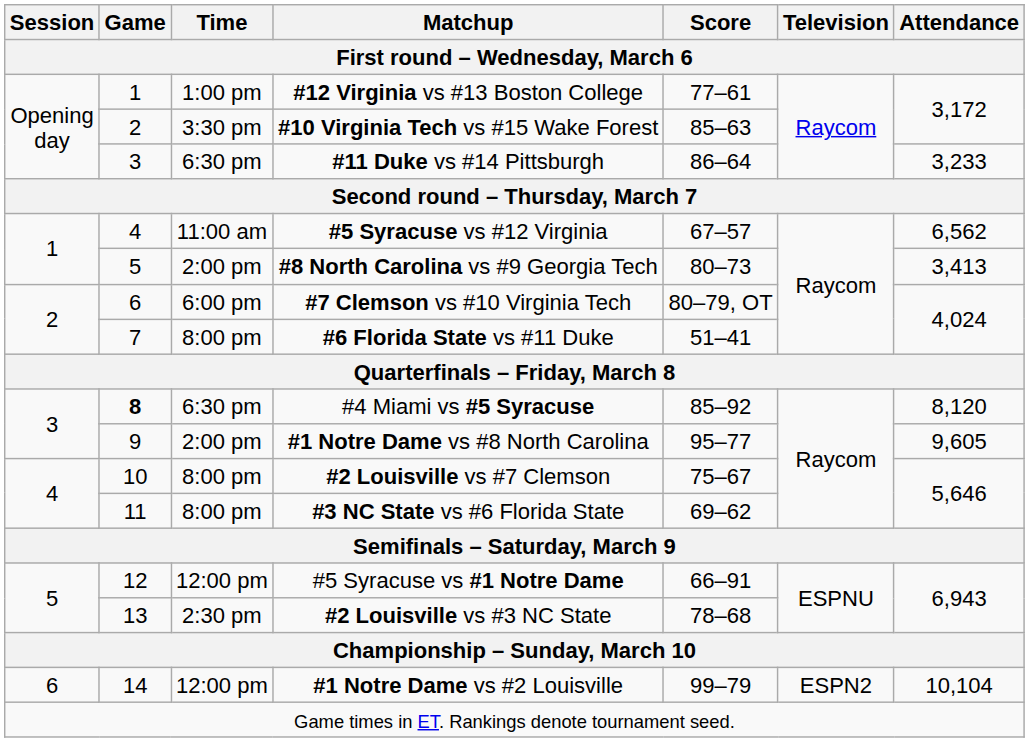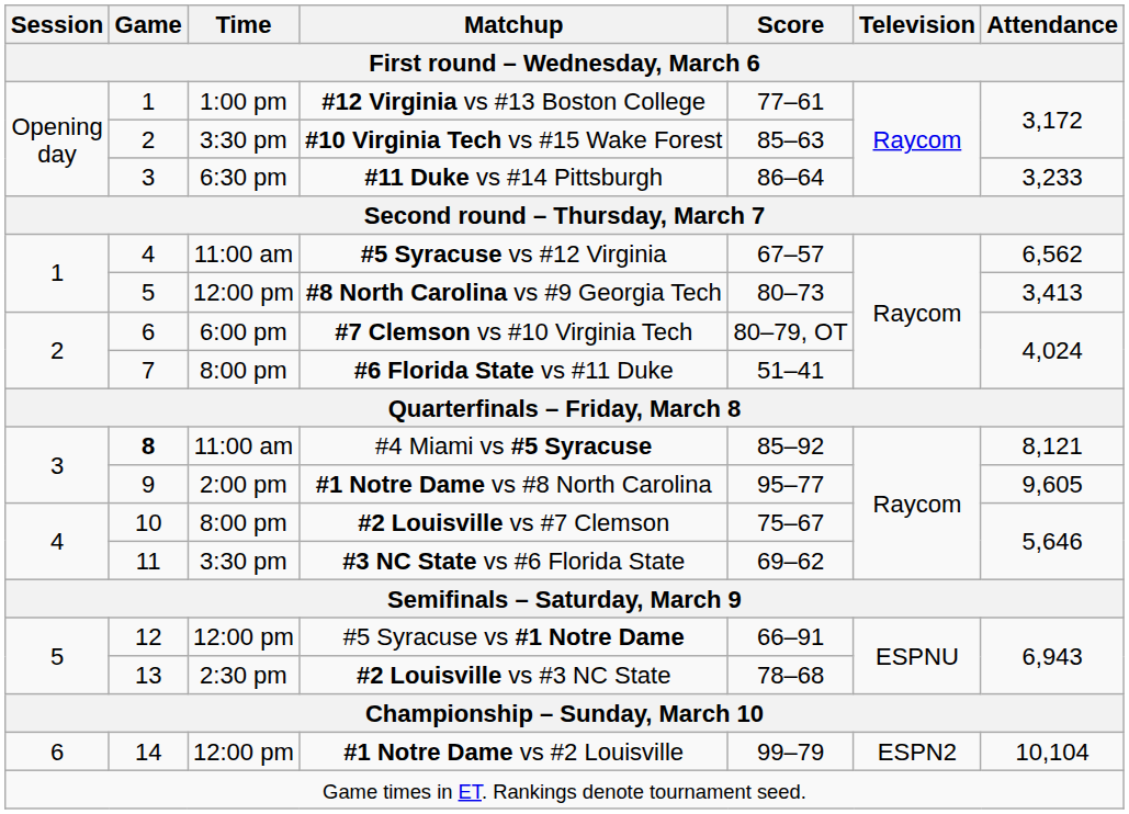#8 North Carolina vs #9 Georgia Tech | Time: 2:00 pm -> 12:00 pm
#4 Miami vs #5 Syracuse | Time: 6:30 pm -> 11:00 am
#4 Miami vs #5 Syracuse | Attendance: 8,120 -> 8,121
#3 NC State vs #6 Florida State | Time: 8:00 pm -> 3:30 pm
